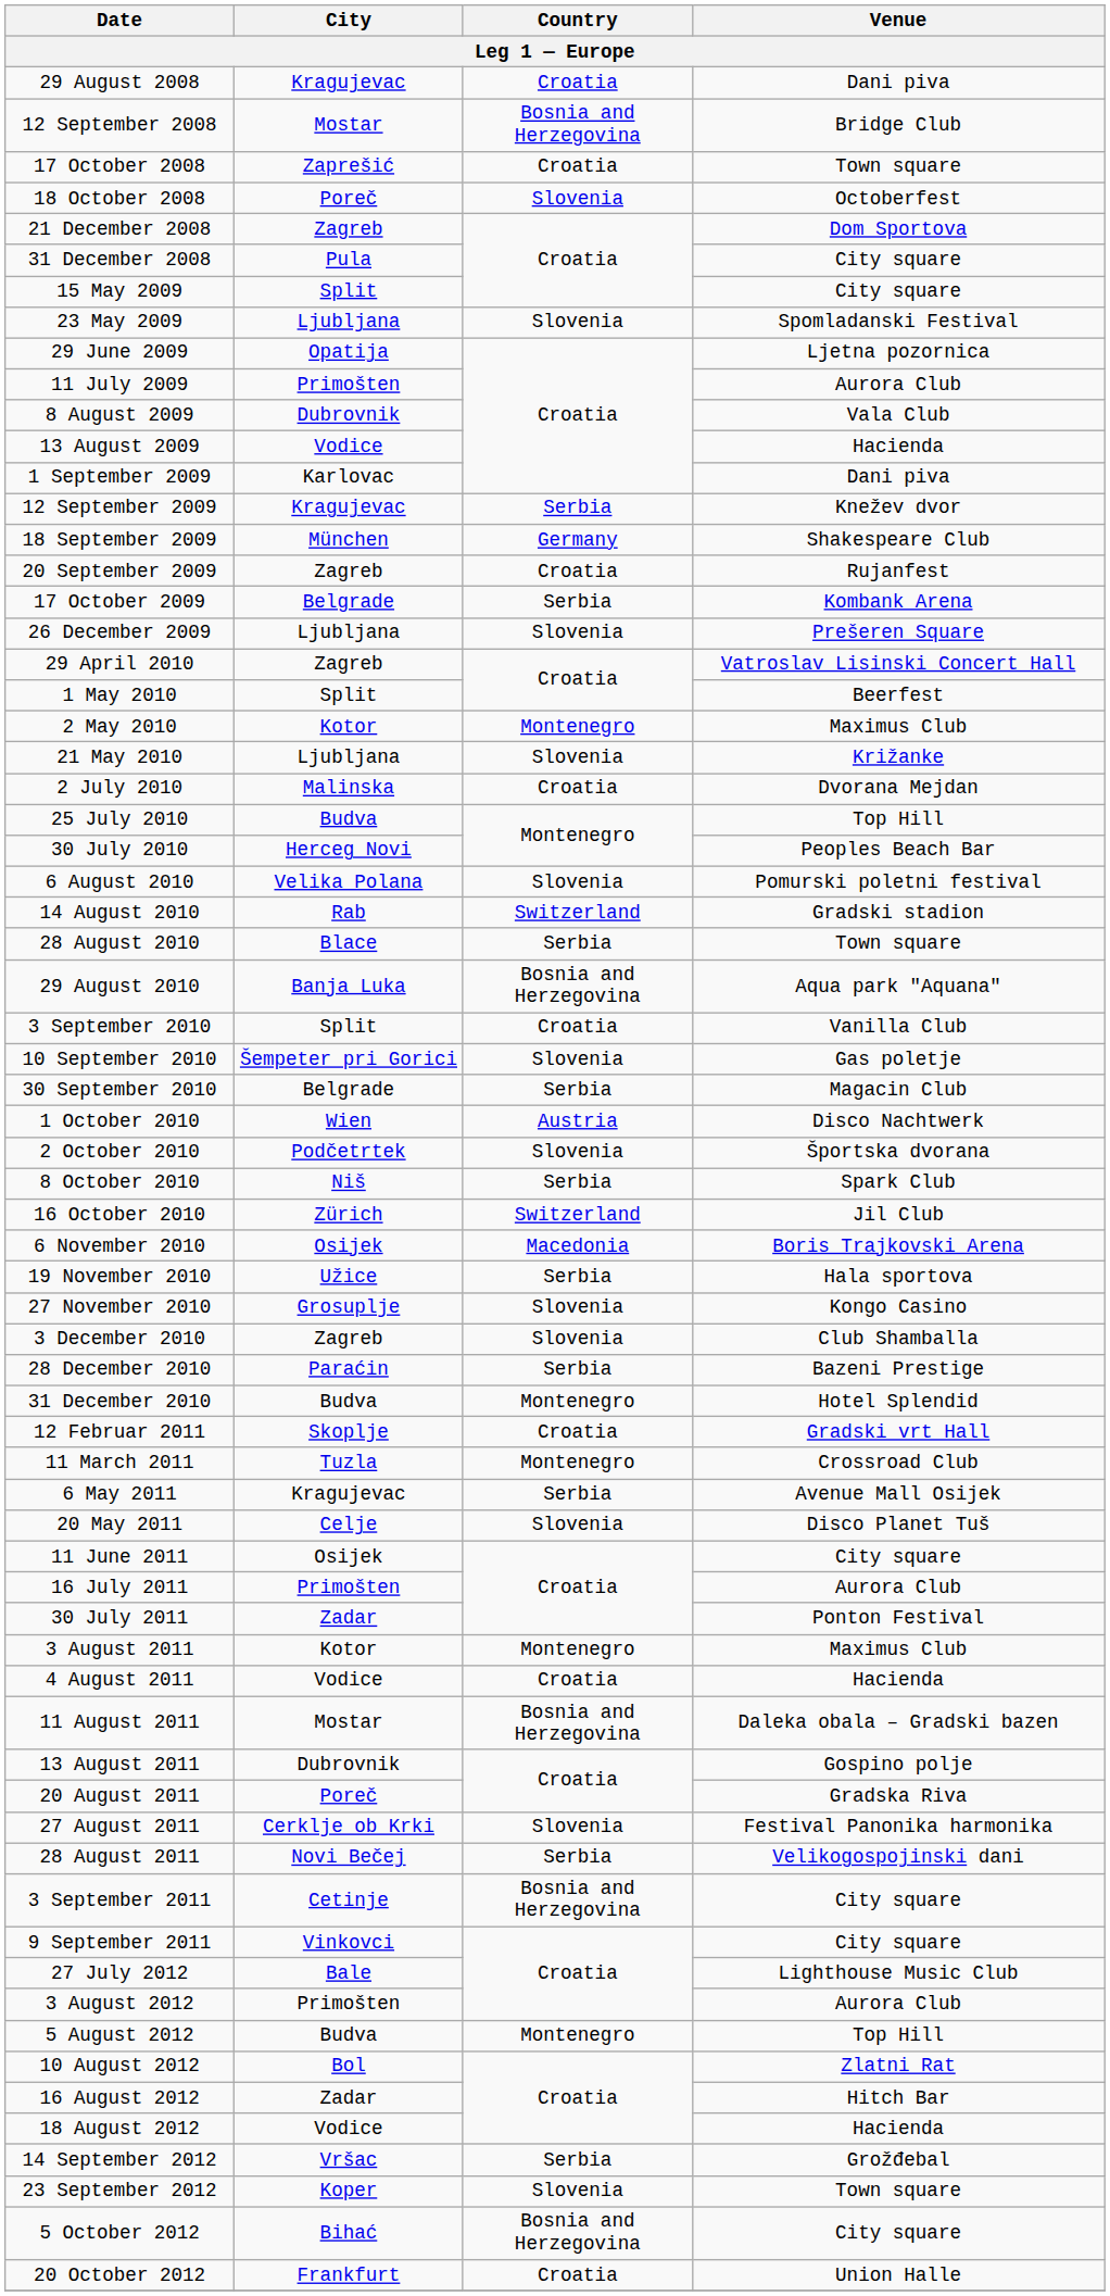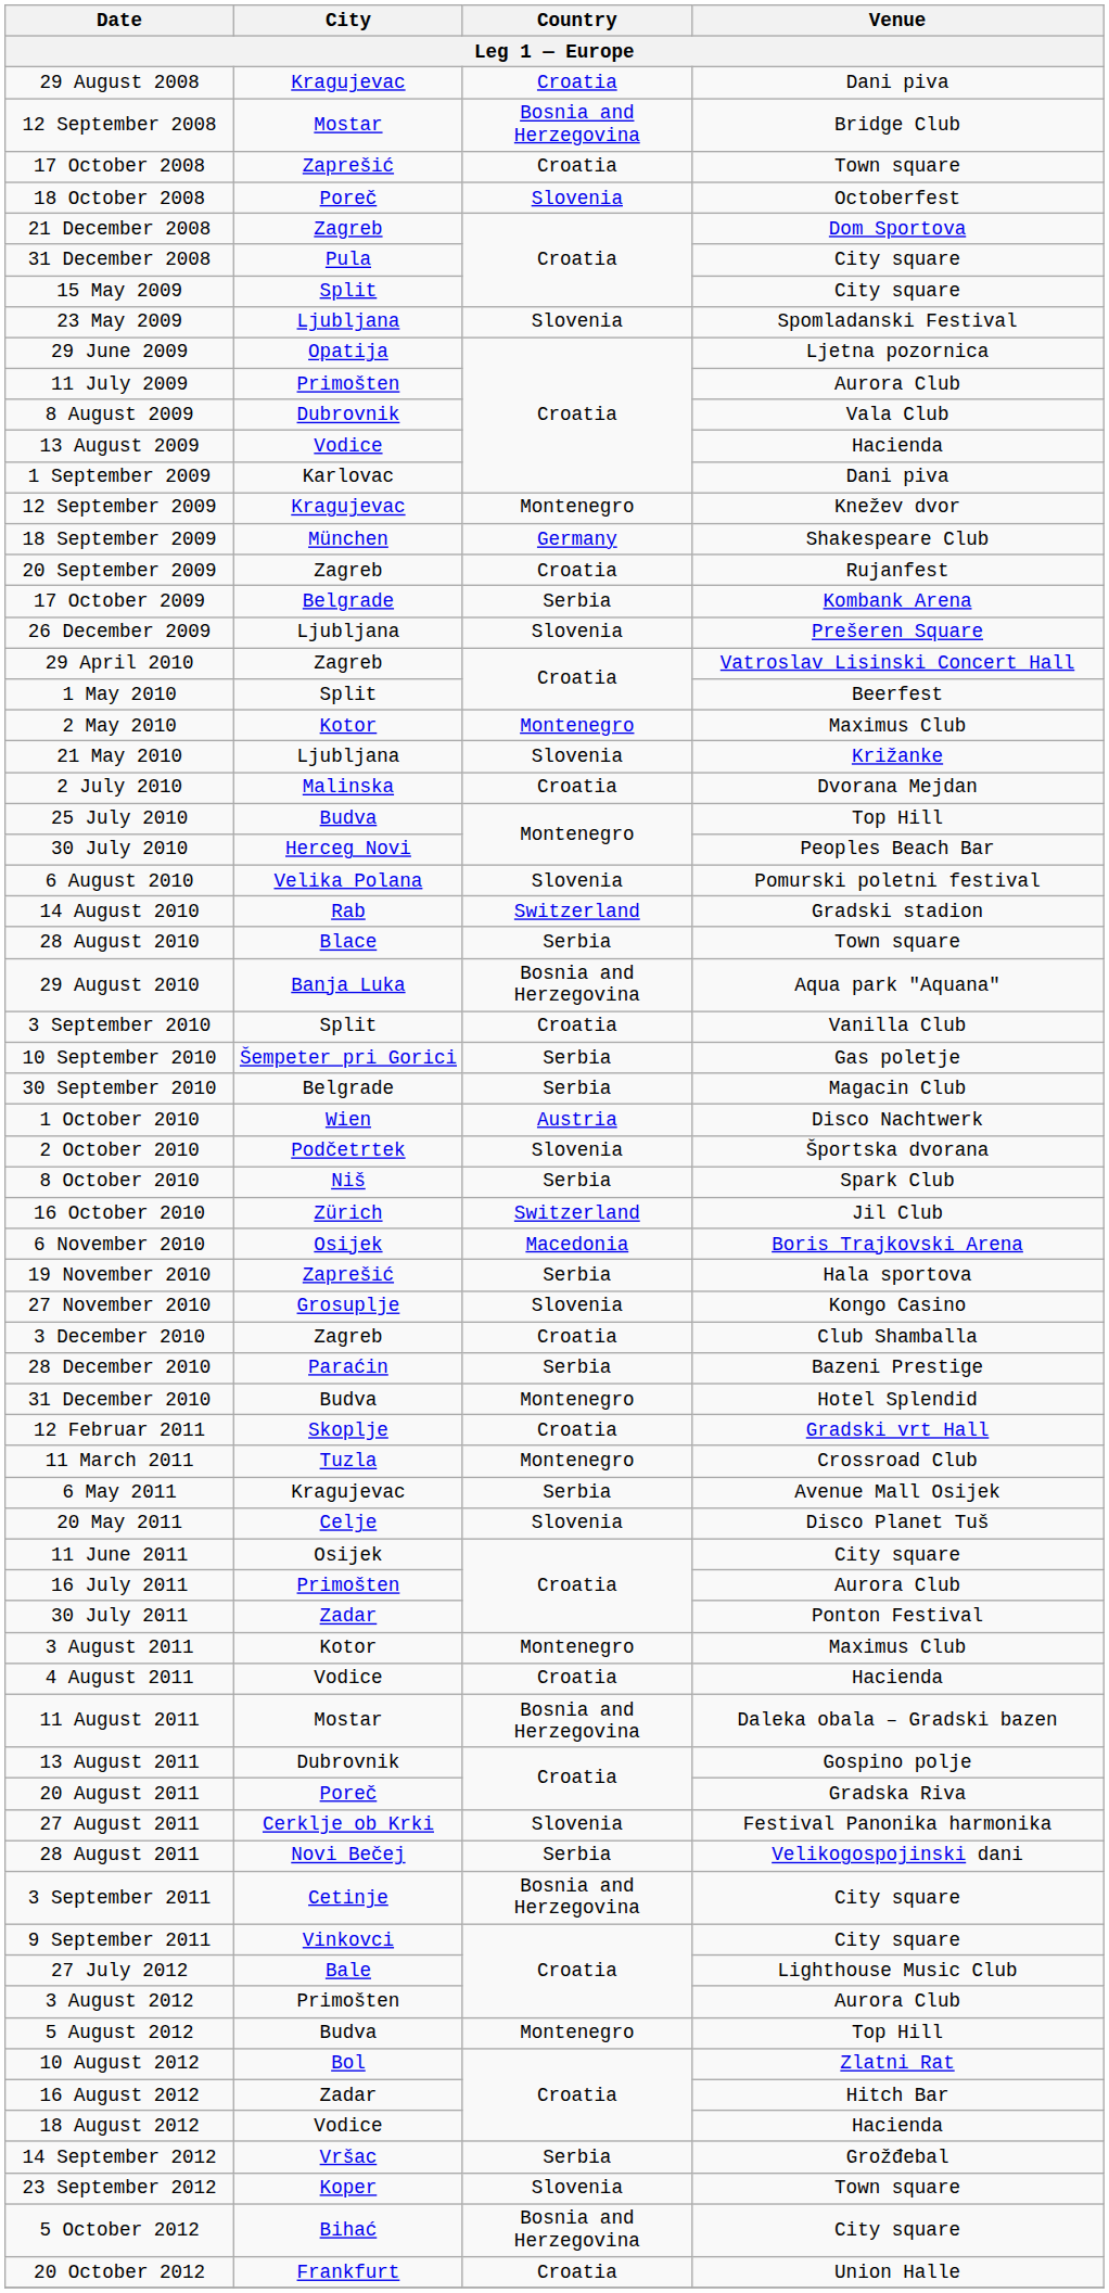12 September 2009 | Country: Serbia -> Montenegro
10 September 2010 | Country: Slovenia -> Serbia
19 November 2010 | City: Užice -> Zaprešić
3 December 2010 | Country: Slovenia -> Croatia
